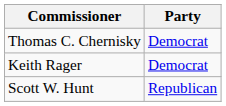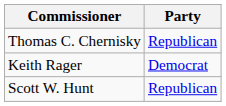Thomas C. Chernisky | Party: Democrat -> Republican
